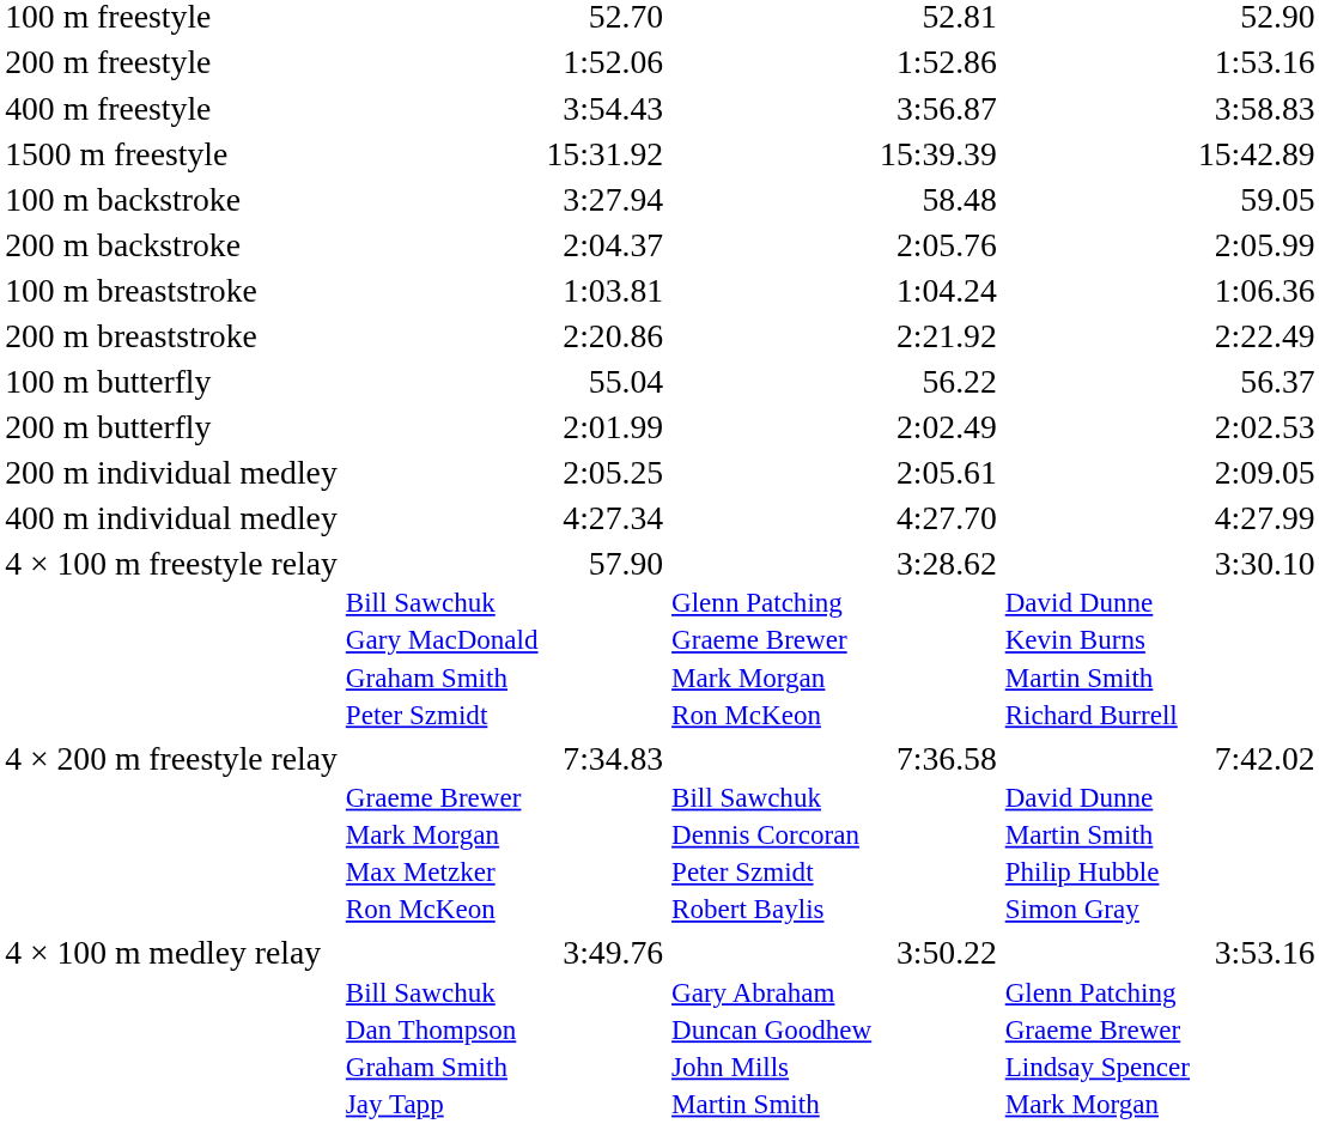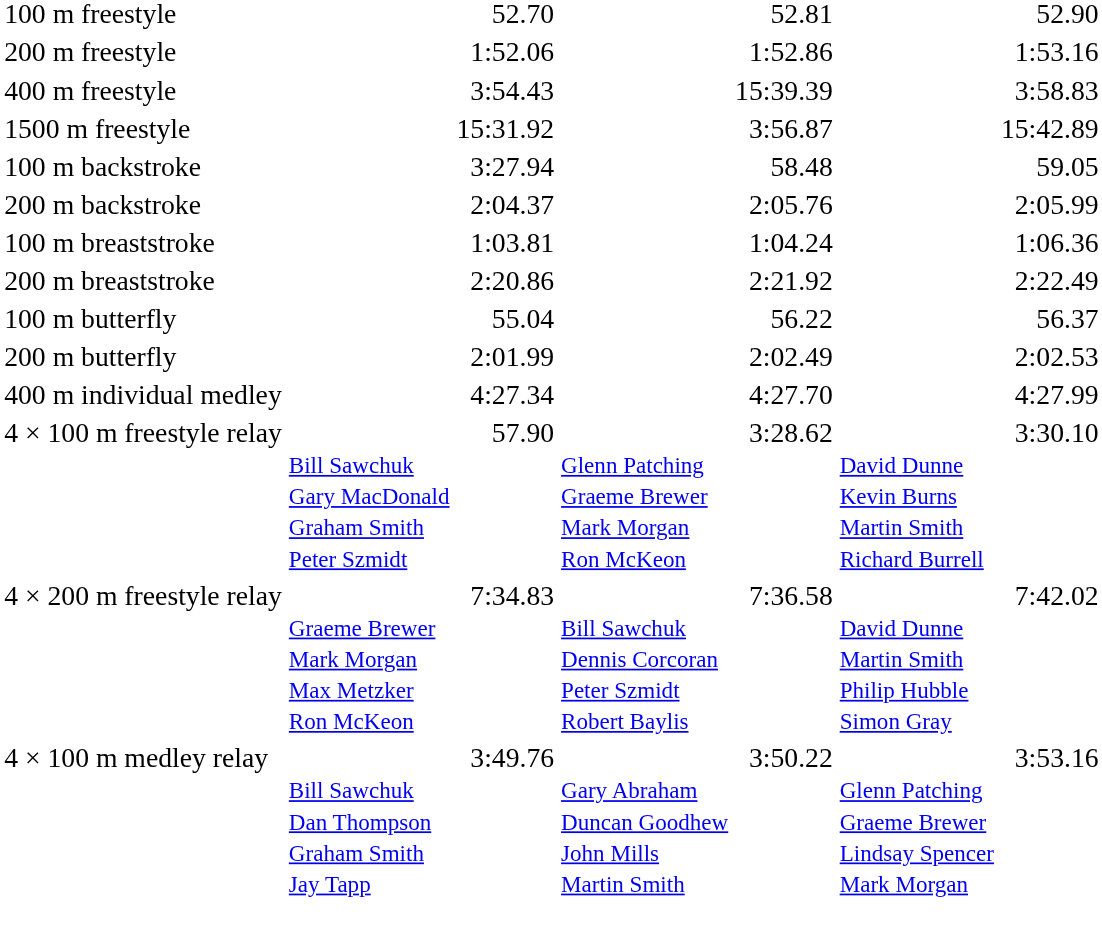400 m freestyle | column 5: 3:56.87 -> 15:39.39
1500 m freestyle | column 5: 15:39.39 -> 3:56.87
- row: 200 m individual medley | 2:05.25 | 2:05.61 | 2:09.05
